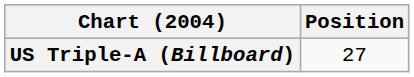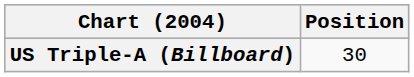US Triple-A (Billboard) | Position: 27 -> 30
